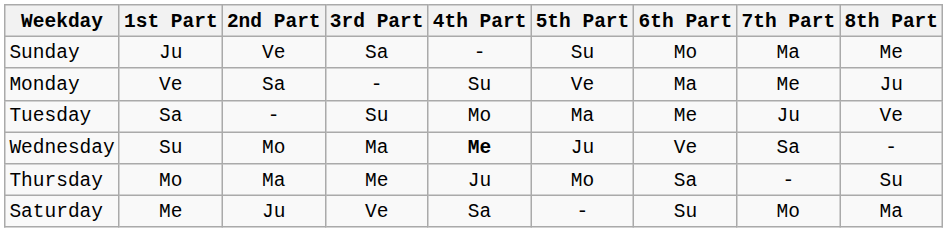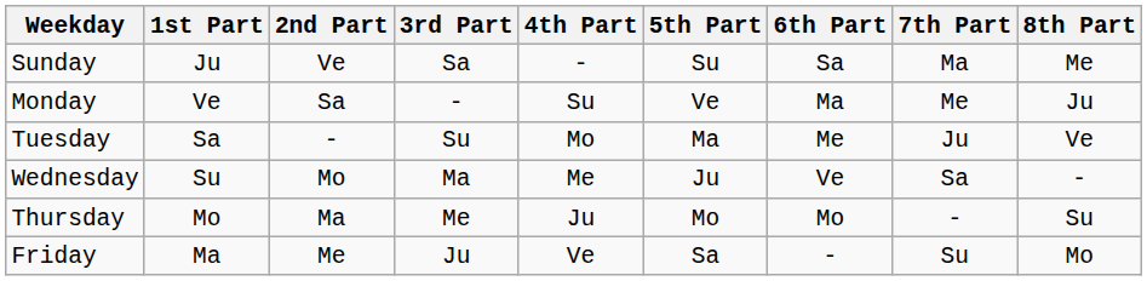Sunday | 6th Part: Mo -> Sa
Wednesday | 4th Part: bold -> normal
Thursday | 6th Part: Sa -> Mo
+ row: Friday | Ma | Me | Ju | Ve | Sa | - | Su | Mo
- row: Saturday | Me | Ju | Ve | Sa | - | Su | Mo | Ma
